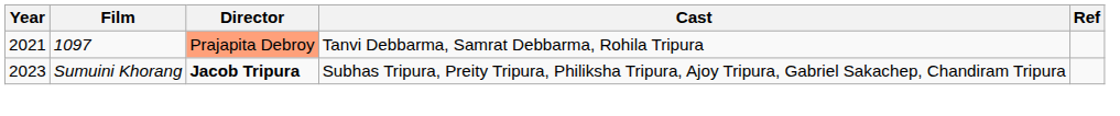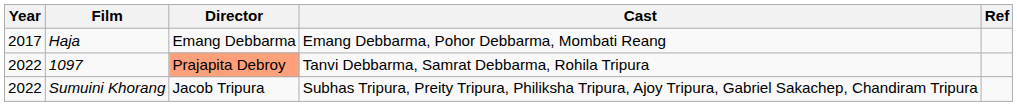+ row: 2017 | Haja | Emang Debbarma | Emang Debbarma, Pohor Debbarma, Mombati Reang
1097 | Year: 2021 -> 2022
Sumuini Khorang | Year: 2023 -> 2022
Sumuini Khorang | Director: bold -> normal
